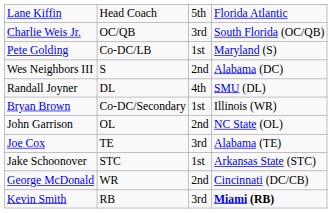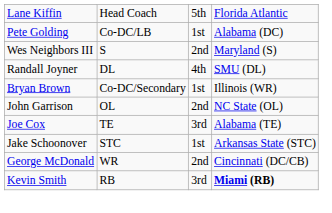- row: Charlie Weis Jr. | OC/QB | 3rd | South Florida (OC/QB)
Pete Golding | column 4: Maryland (S) -> Alabama (DC)
Wes Neighbors III | column 4: Alabama (DC) -> Maryland (S)
